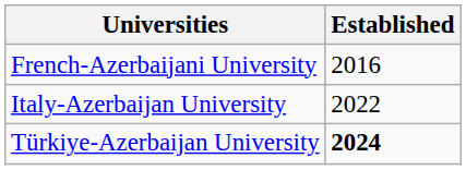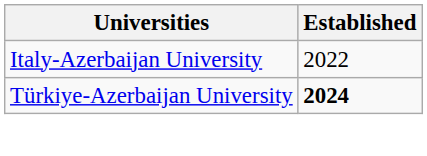- row: French-Azerbaijani University | 2016
